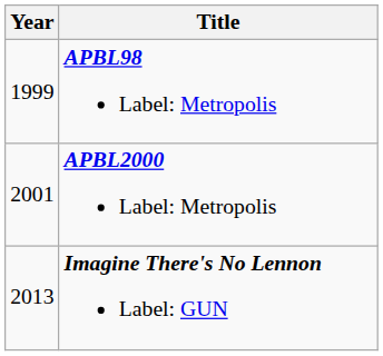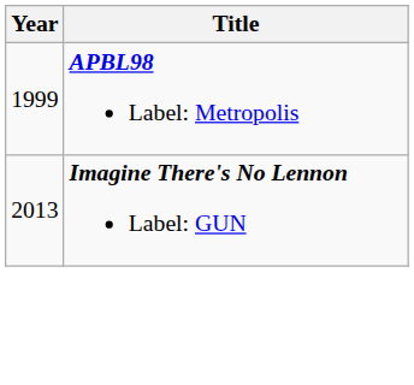- row: 2001 | APBL2000 Label: Metropolis
